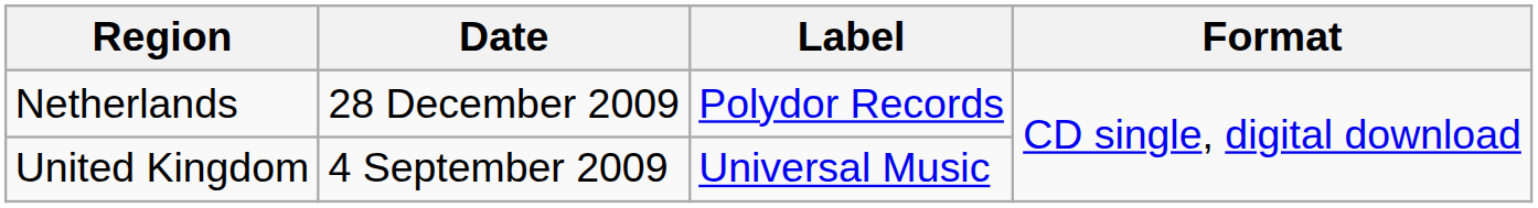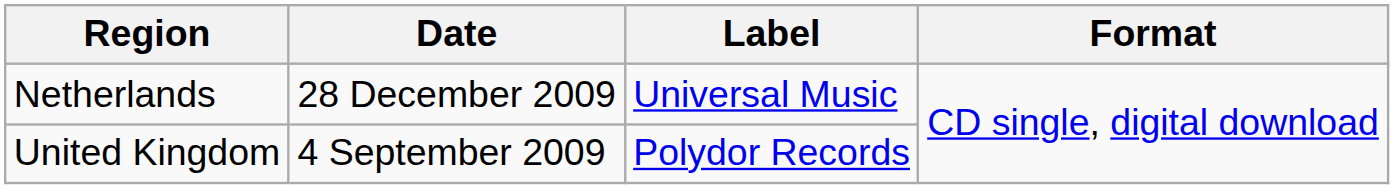Netherlands | Label: Polydor Records -> Universal Music
United Kingdom | Label: Universal Music -> Polydor Records
